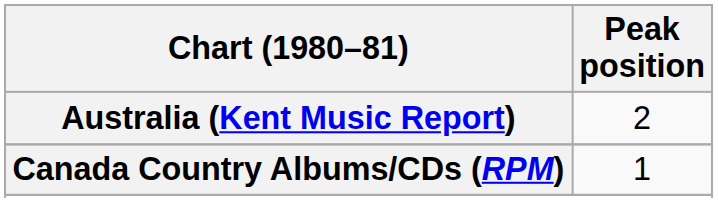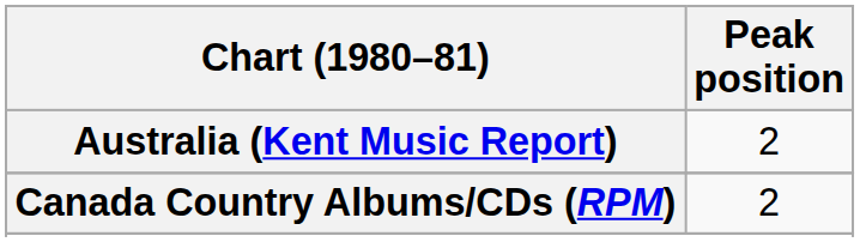Canada Country Albums/CDs (RPM) | Peak position: 1 -> 2
